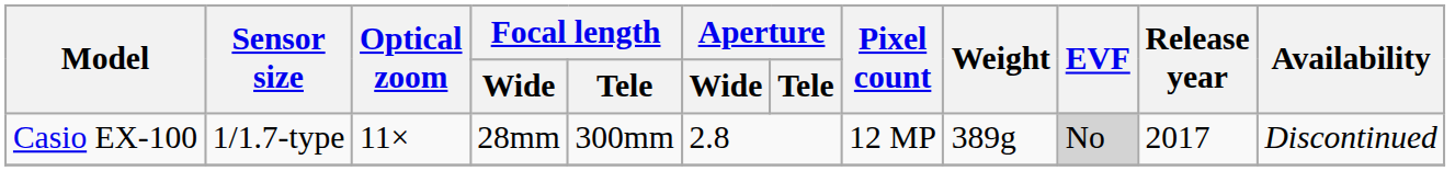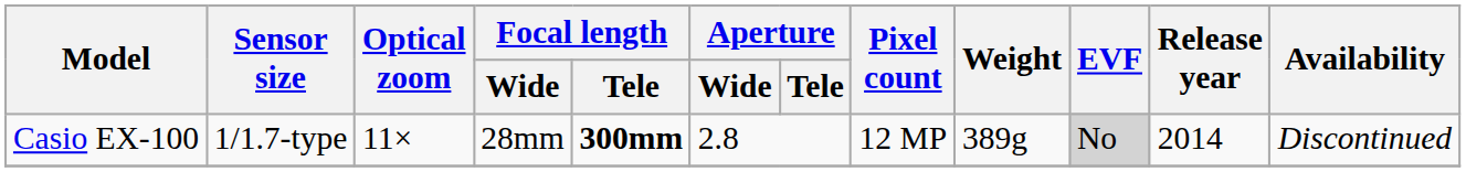Casio EX-100 | Focal length / Tele: normal -> bold
Casio EX-100 | Release year: 2017 -> 2014
